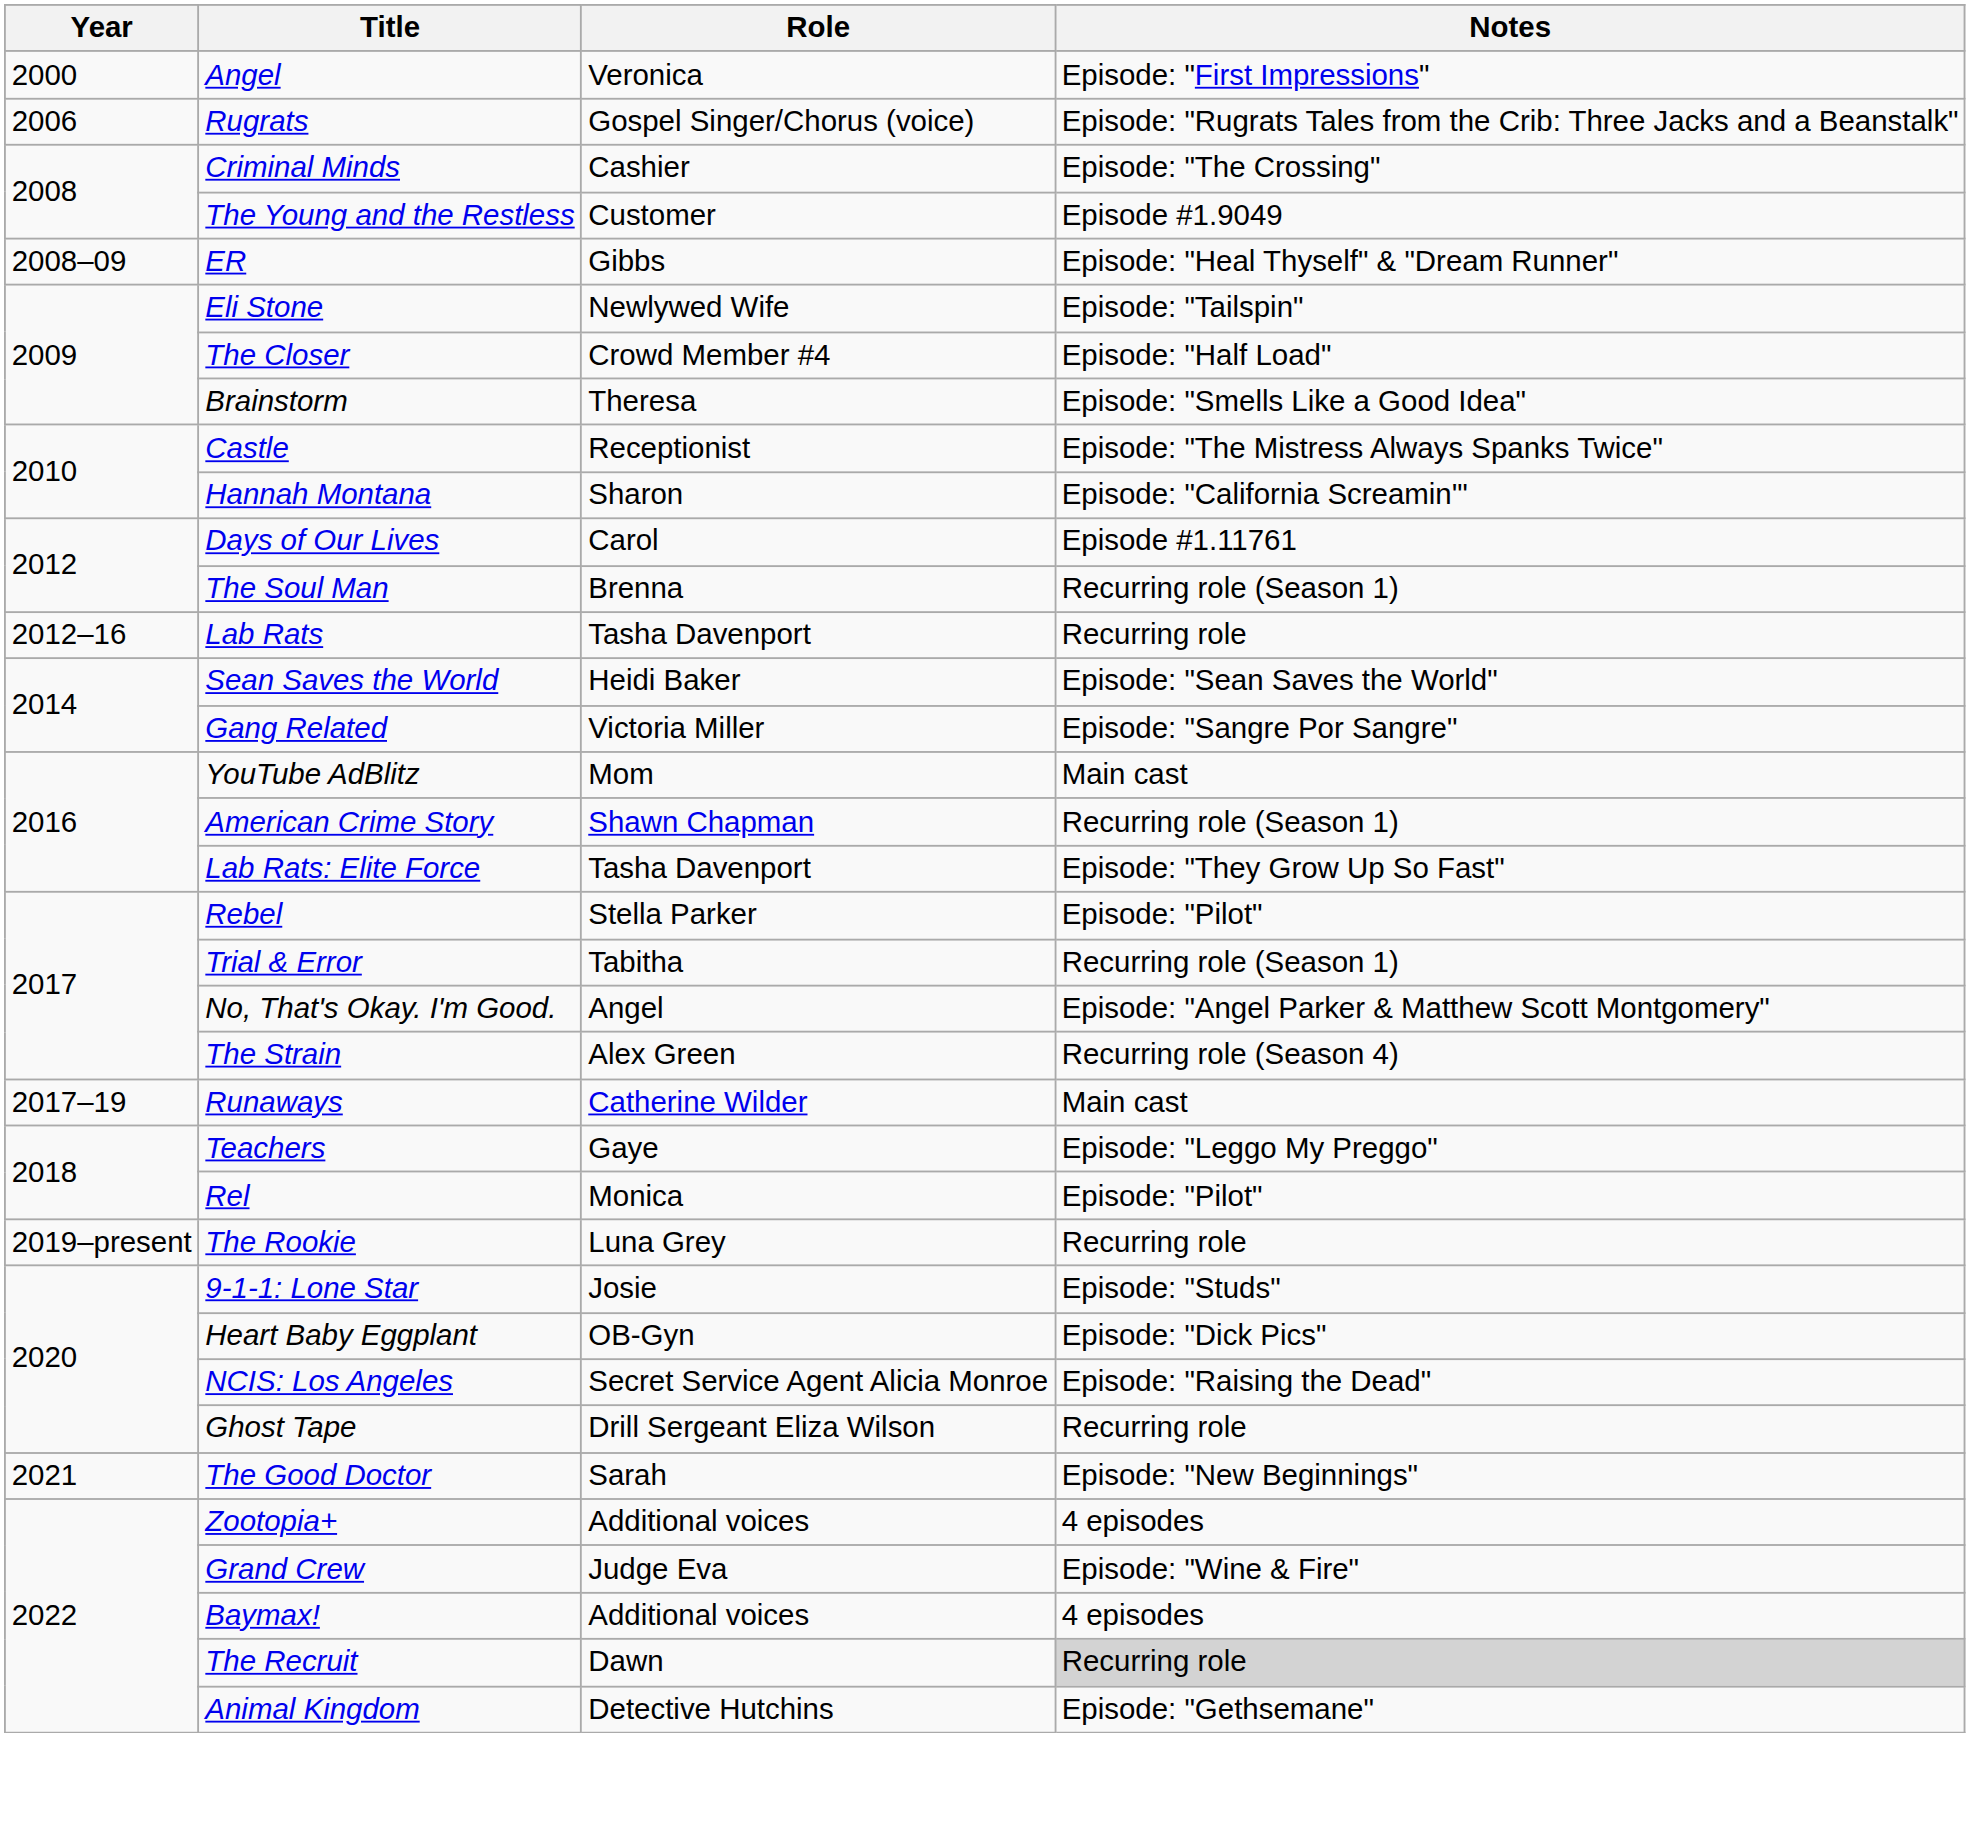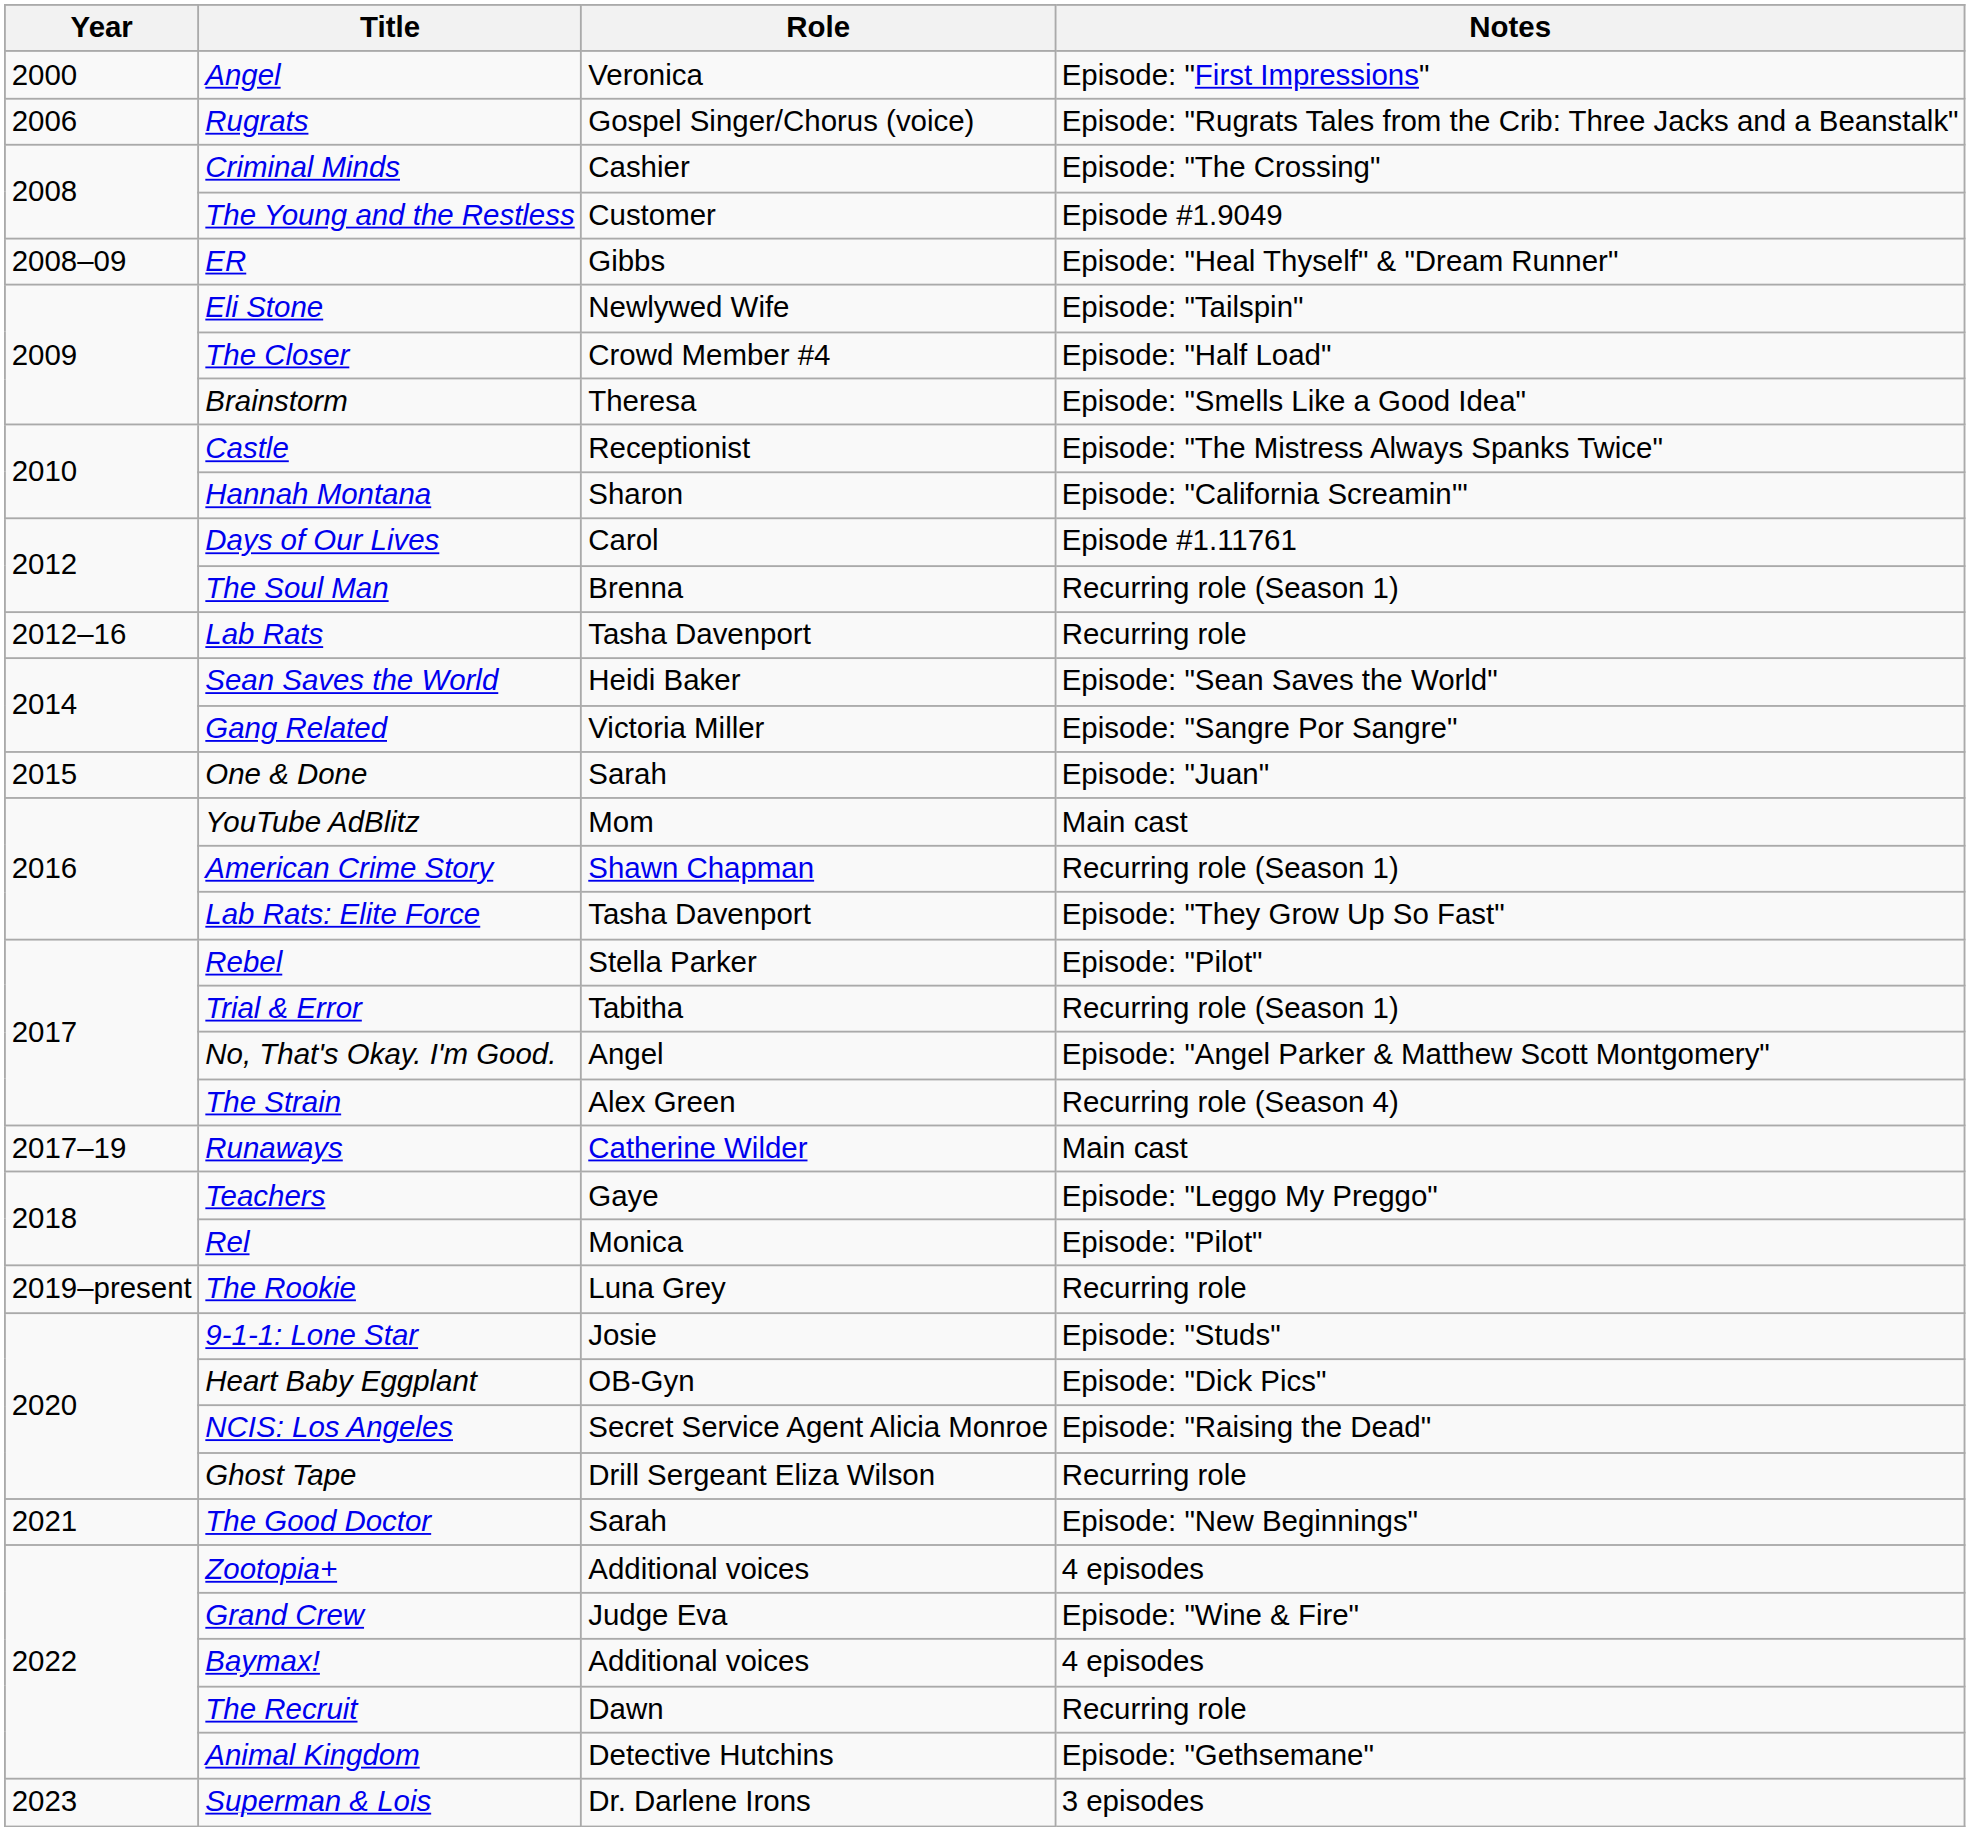+ row: 2015 | One & Done | Sarah | Episode: "Juan"
The Recruit | Notes: lightgrey background -> no background
+ row: 2023 | Superman & Lois | Dr. Darlene Irons | 3 episodes
